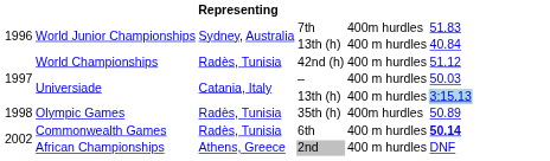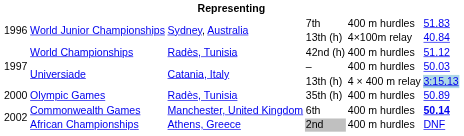7th | column 5: 400m hurdles -> 400 m hurdles
World Junior Championships / 13th (h) | column 5: 400 m hurdles -> 4×100m relay
Universiade / 13th (h) | column 5: 400 m hurdles -> 4 × 400 m relay
35th (h) | column 1: 1998 -> 2000
35th (h) | column 5: 400m hurdles -> 400 m hurdles
6th | column 3: Radès, Tunisia -> Manchester, United Kingdom
